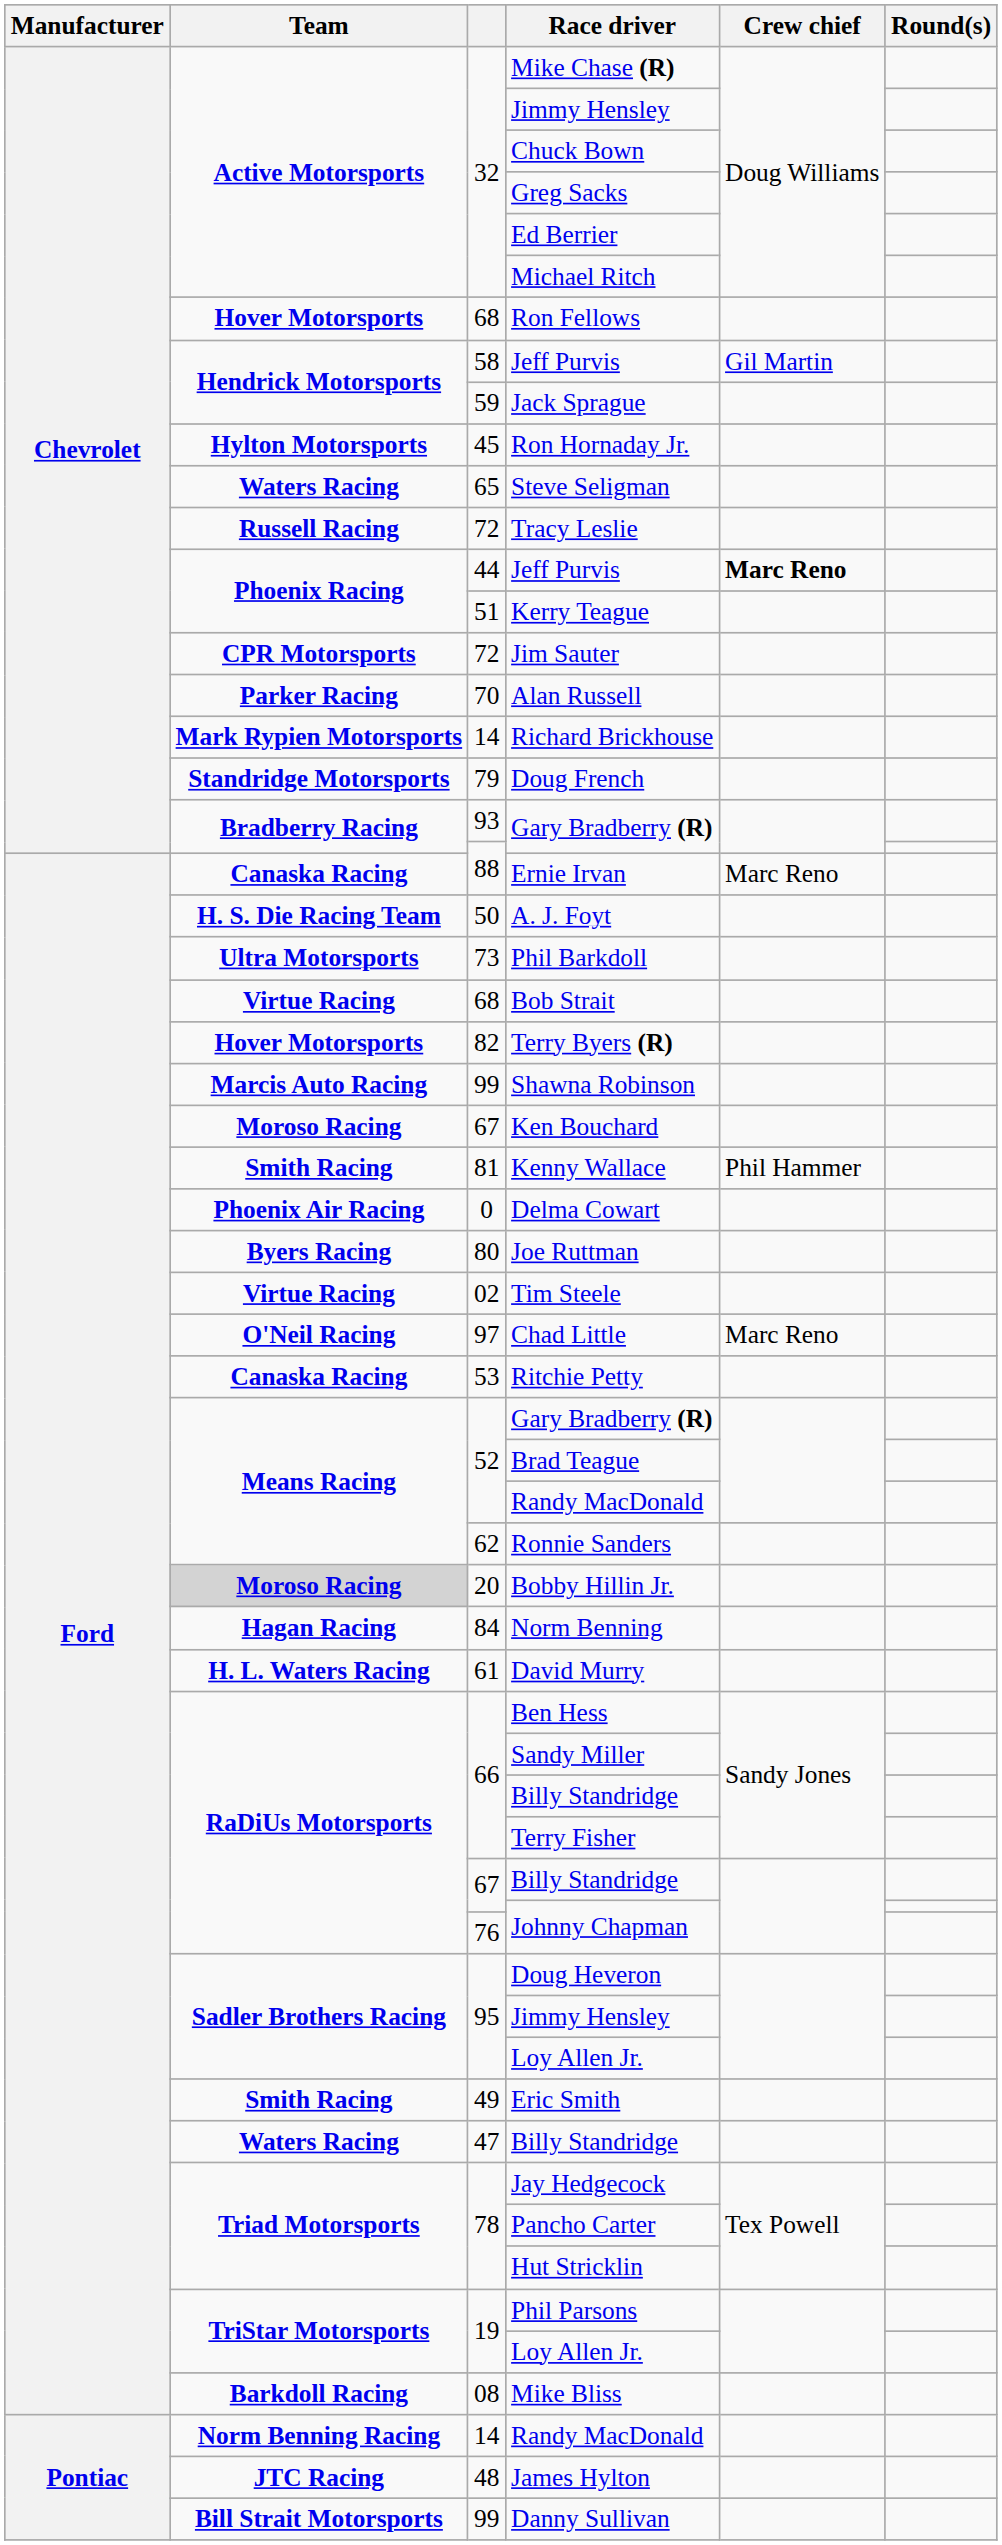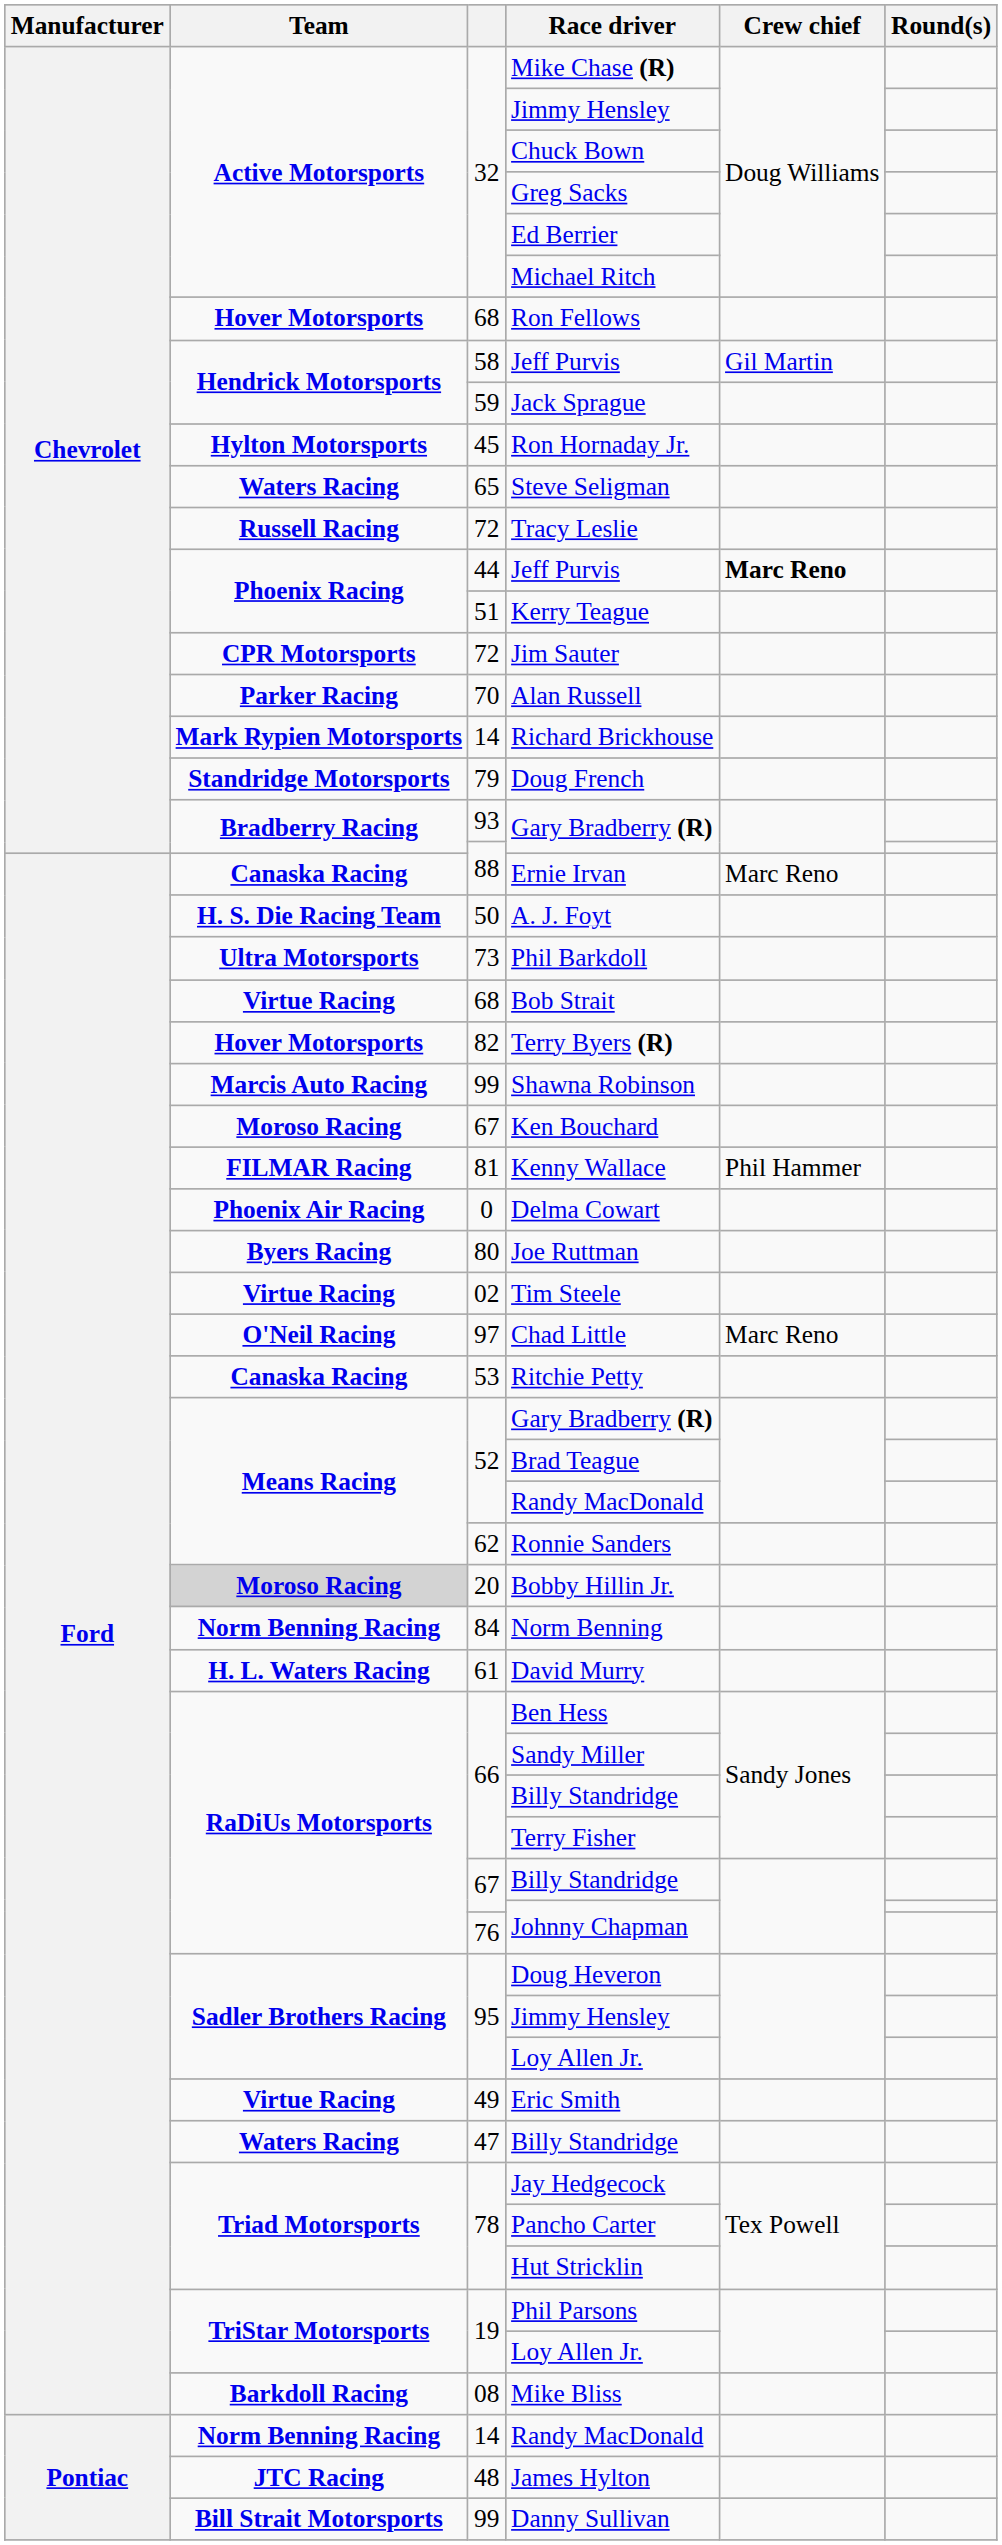Kenny Wallace | Team: Smith Racing -> FILMAR Racing
Norm Benning | Team: Hagan Racing -> Norm Benning Racing
Eric Smith | Team: Smith Racing -> Virtue Racing
